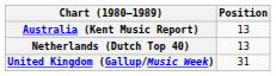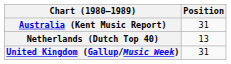Australia (Kent Music Report) | Position: 13 -> 31
